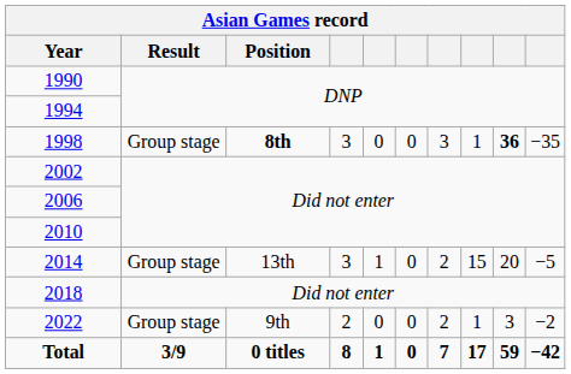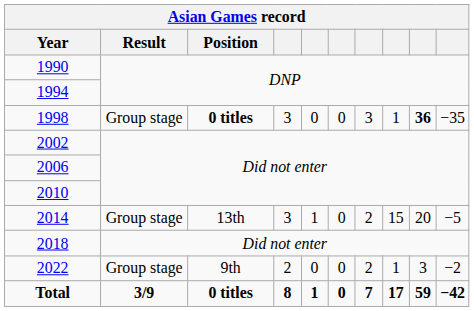1998 | Position: 8th -> 0 titles
